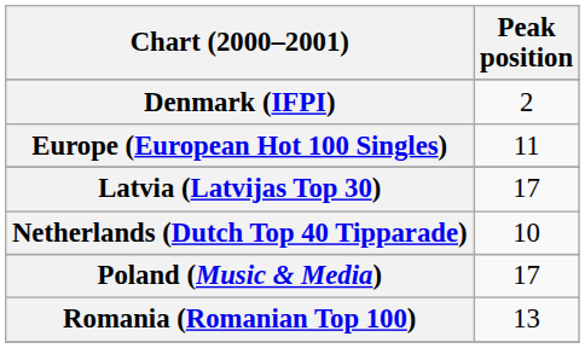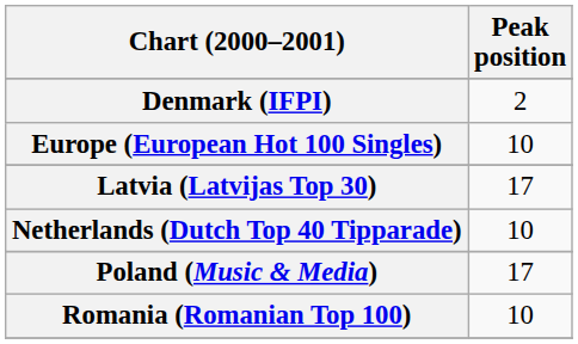Europe (European Hot 100 Singles) | Peak position: 11 -> 10
Romania (Romanian Top 100) | Peak position: 13 -> 10
